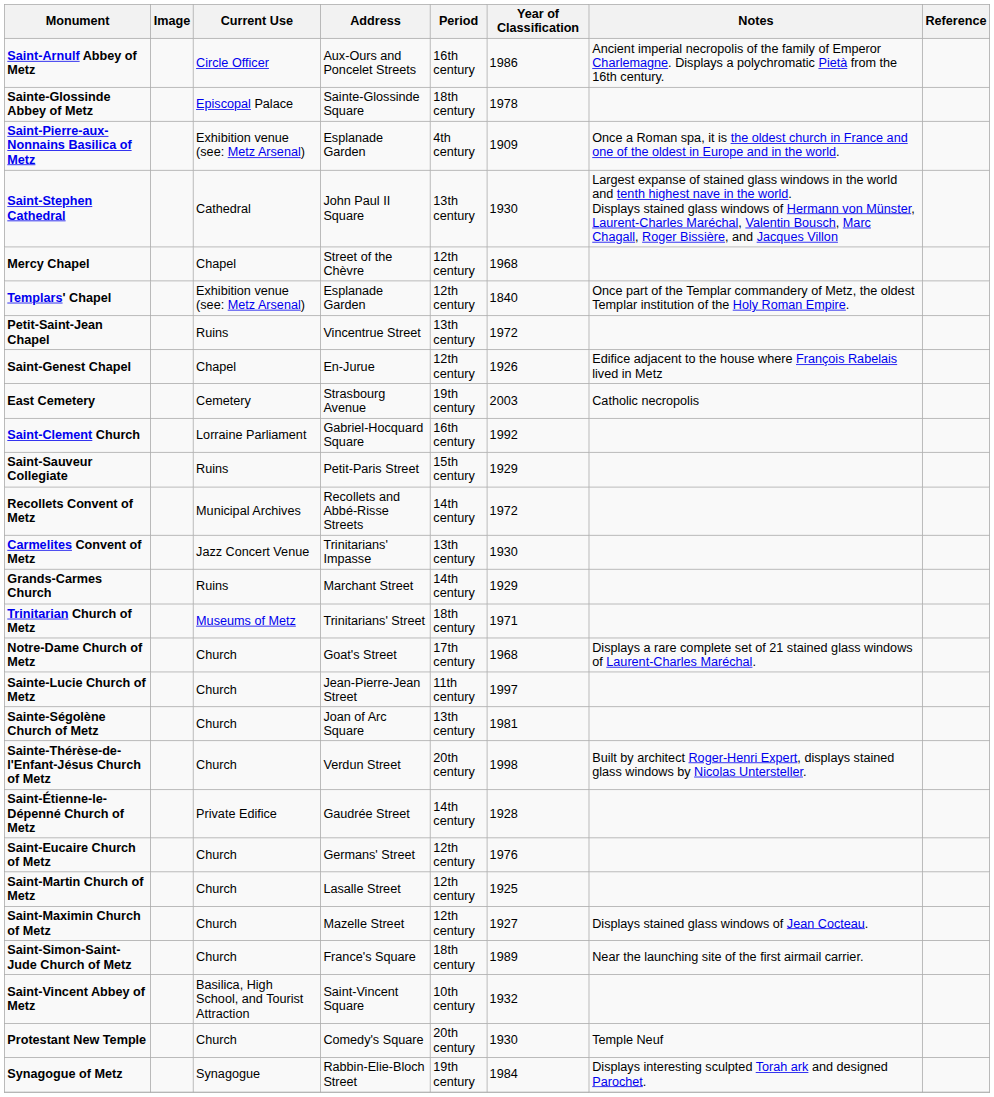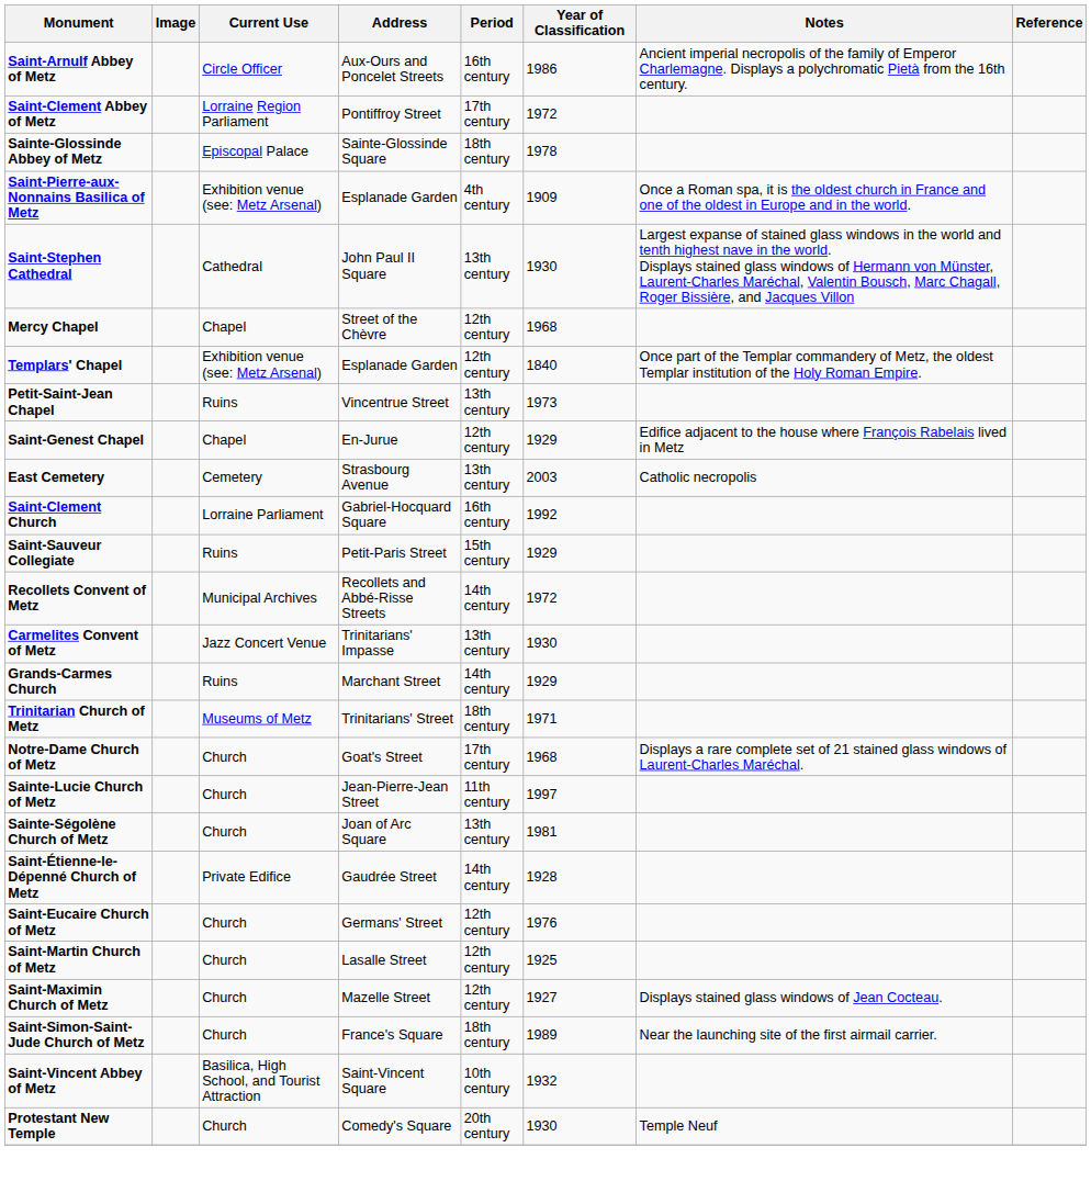+ row: Saint-Clement Abbey of Metz | Lorraine Region Parliament | Pontiffroy Street | 17th century | 1972
Petit-Saint-Jean Chapel | Year of Classification: 1972 -> 1973
Saint-Genest Chapel | Year of Classification: 1926 -> 1929
East Cemetery | Period: 19th century -> 13th century
- row: Sainte-Thérèse-de-l'Enfant-Jésus Church of Metz | Church | Verdun Street | 20th century | 1998 | Built by architect Roger-Henri Expert, displays stained glass windows by Nicolas Untersteller.
- row: Synagogue of Metz | Synagogue | Rabbin-Elie-Bloch Street | 19th century | 1984 | Displays interesting sculpted Torah ark and designed Parochet.
